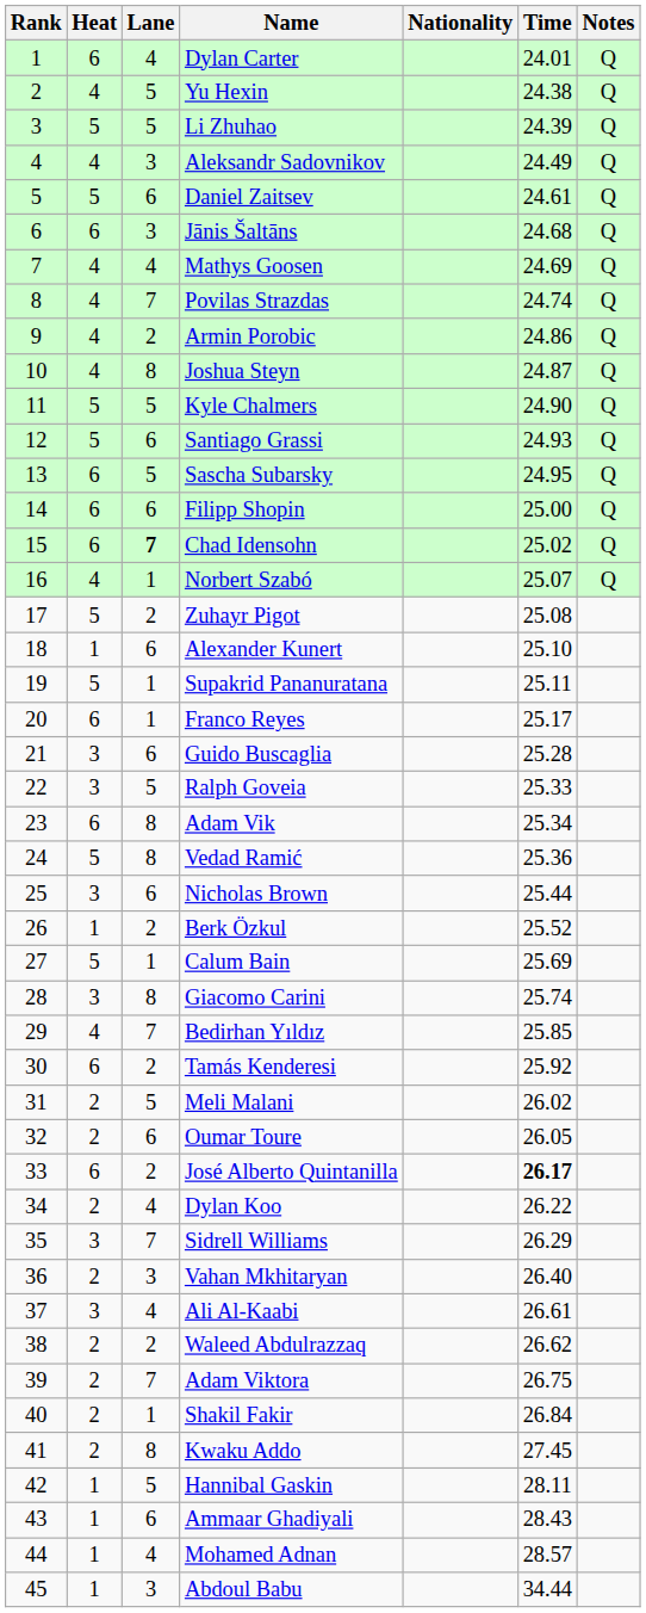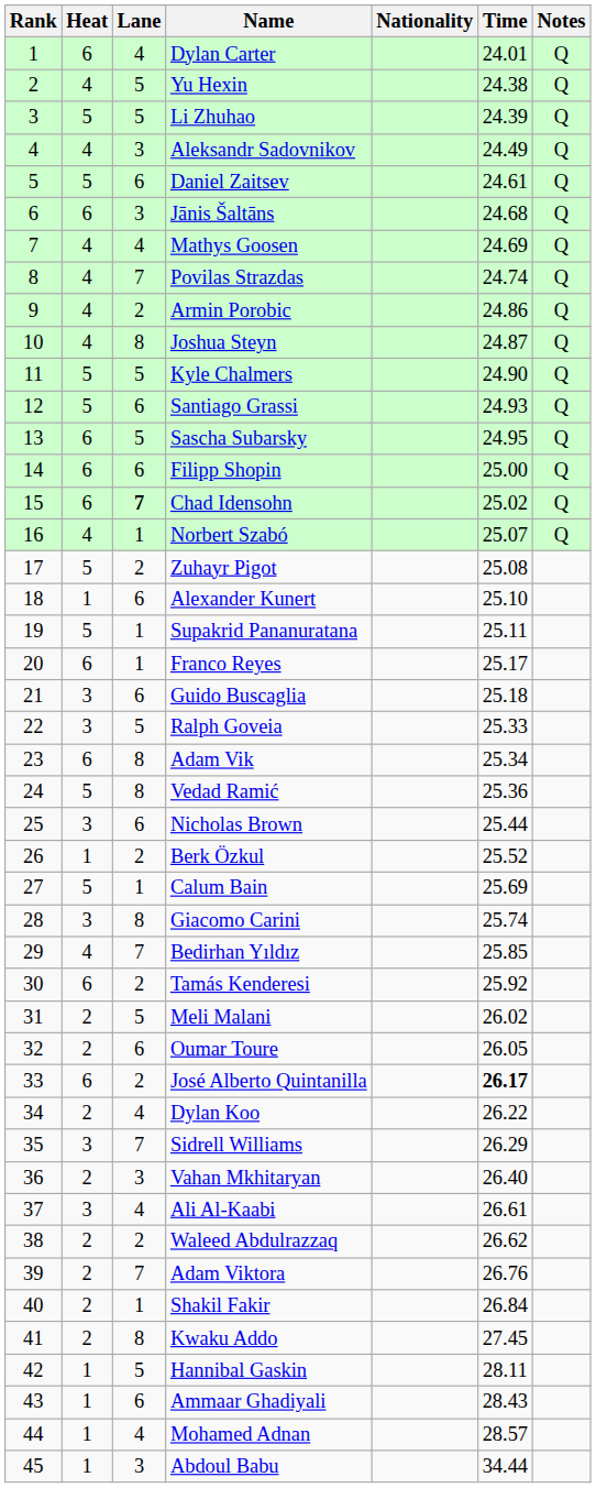Guido Buscaglia | Time: 25.28 -> 25.18
Adam Viktora | Time: 26.75 -> 26.76
